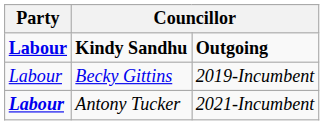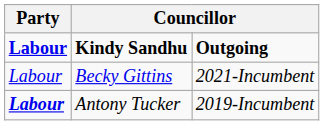Becky Gittins | column 3: 2019-Incumbent -> 2021-Incumbent
Antony Tucker | column 3: 2021-Incumbent -> 2019-Incumbent
